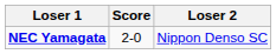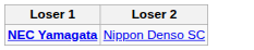- column: Score | 2-0
